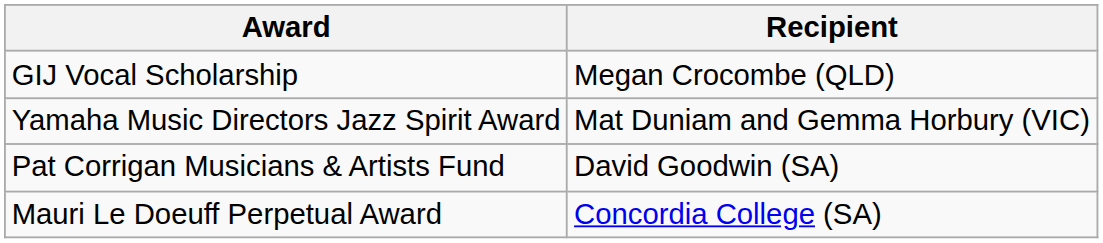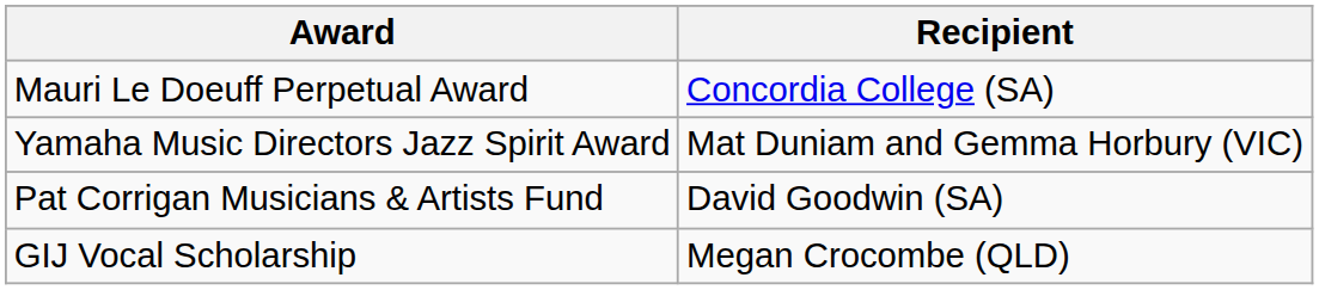rows swapped: Mauri Le Doeuff Perpetual Award <-> GIJ Vocal Scholarship
